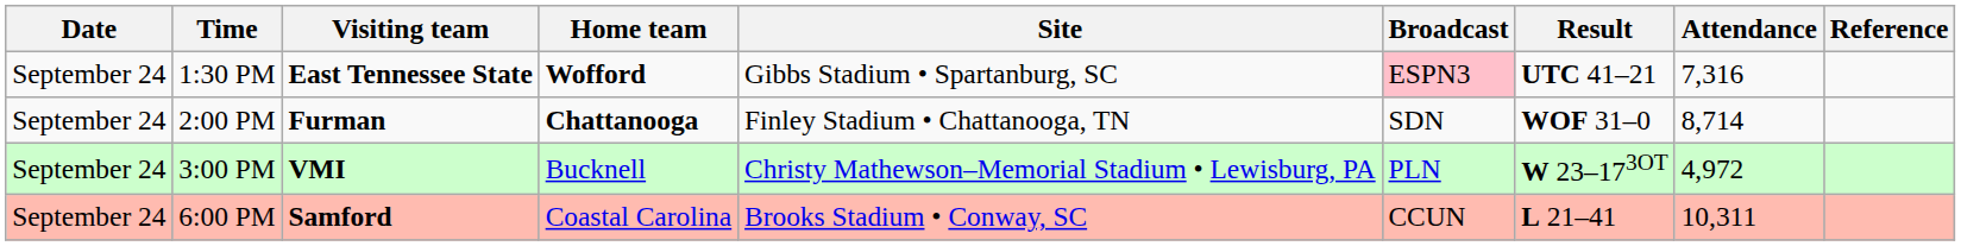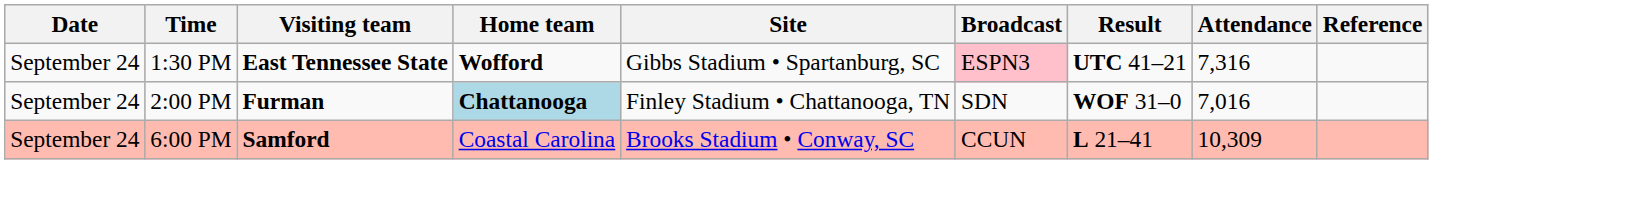2:00 PM | Home team: no background -> lightblue background
2:00 PM | Attendance: 8,714 -> 7,016
- row: September 24 | 3:00 PM | VMI | Bucknell | Christy Mathewson–Memorial Stadium • Lewisburg, PA | PLN | W 23–173OT | 4,972
6:00 PM | Attendance: 10,311 -> 10,309
